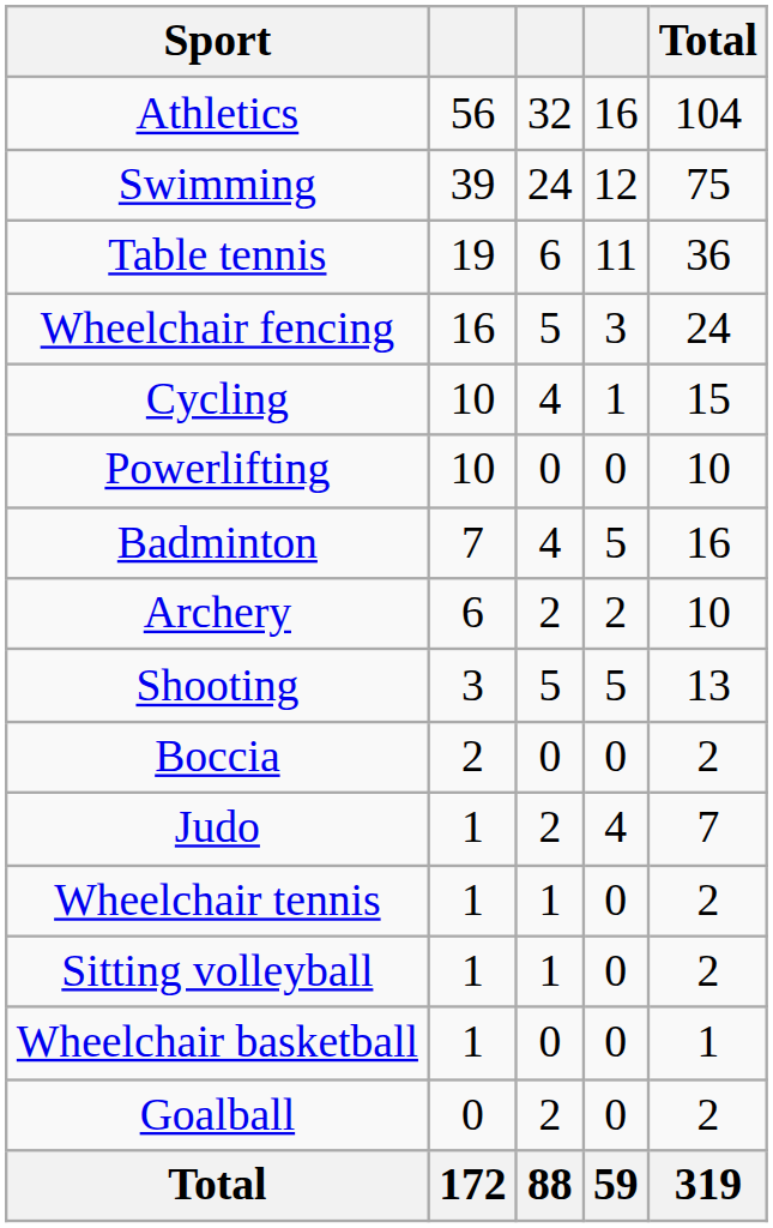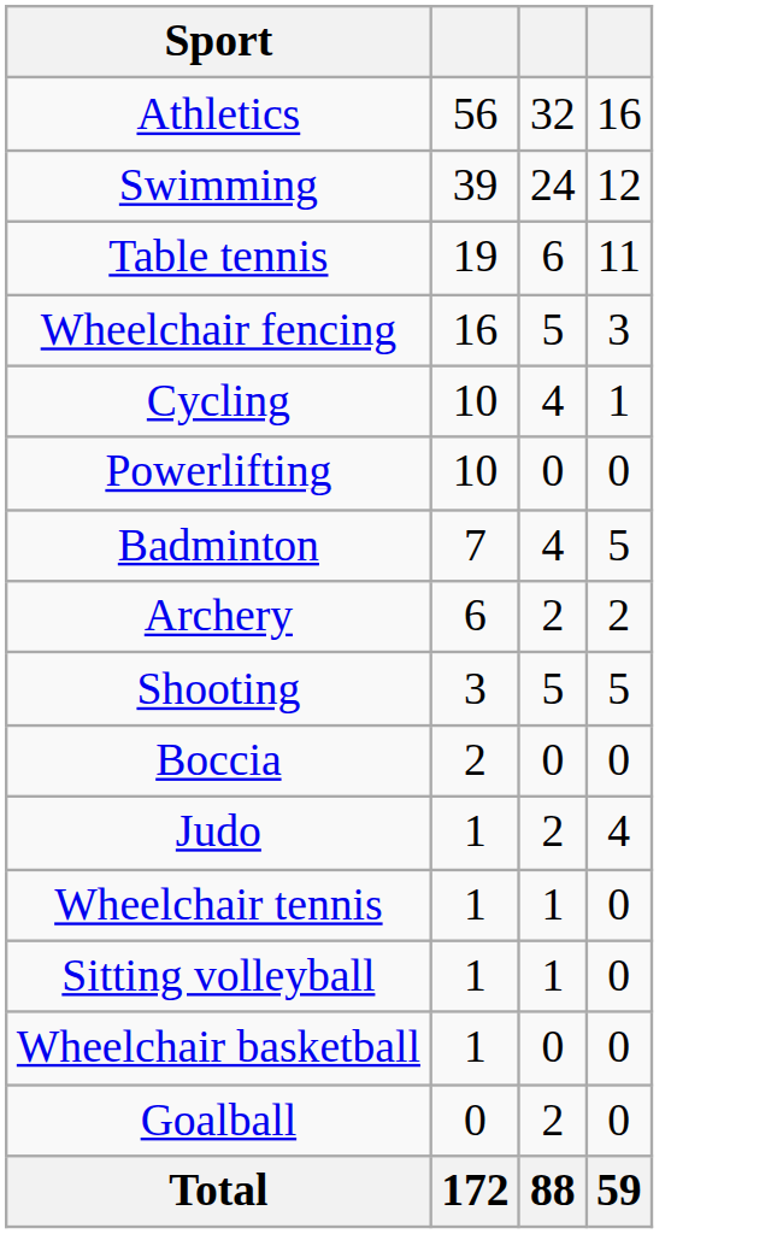- column: Total | 104 | 75 | 36 | 24 | 15 | 10 | 16 | 10 | 13 | 2 | 7 | 2 | 2 | 1 | 2 | 319
